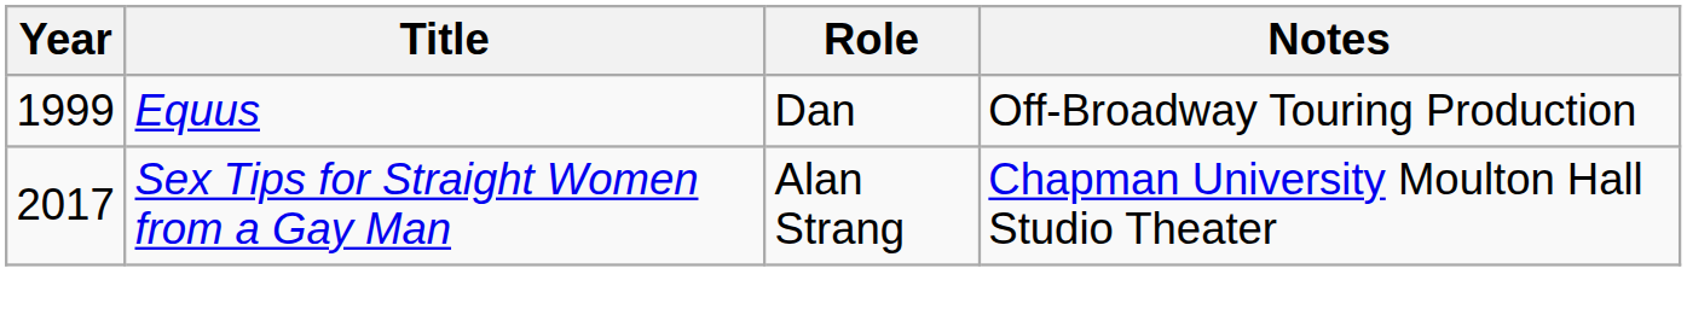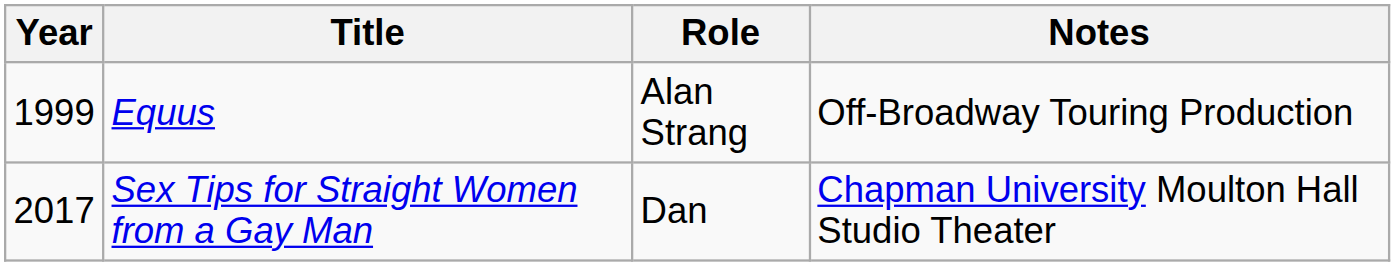Equus | Role: Dan -> Alan Strang
Sex Tips for Straight Women from a Gay Man | Role: Alan Strang -> Dan
